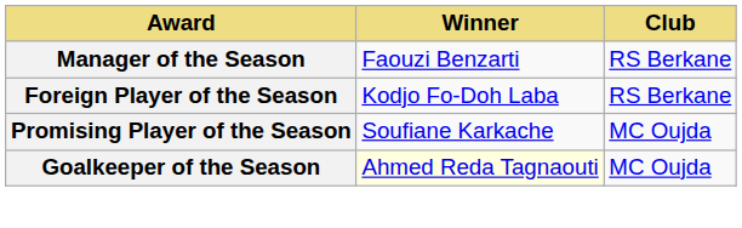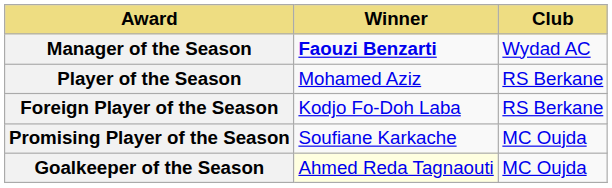Manager of the Season | Winner: normal -> bold
Manager of the Season | Club: RS Berkane -> Wydad AC
+ row: Player of the Season | Mohamed Aziz | RS Berkane
